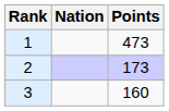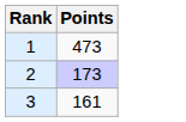- column: Nation
3 | Points: 160 -> 161
